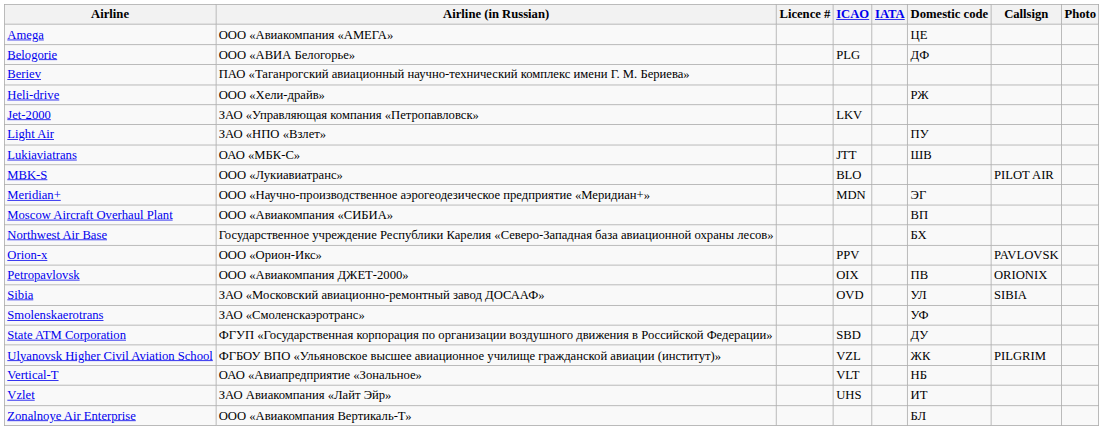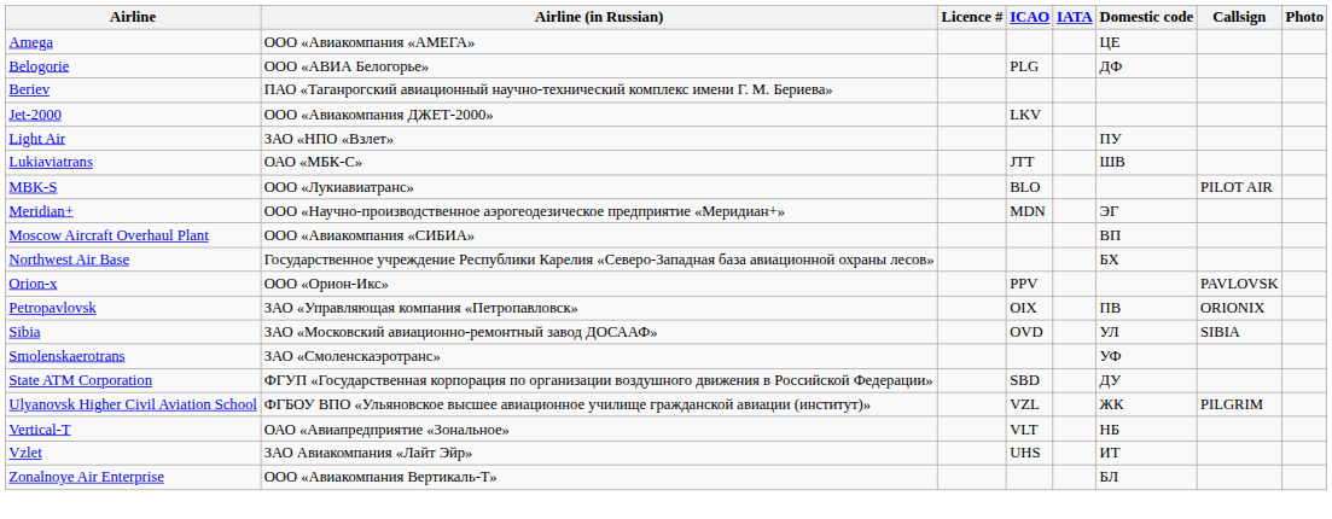- row: Heli-drive | ООО «Хели-драйв» | РЖ
Jet-2000 | Airline (in Russian): ЗАО «Управляющая компания «Петропавловск» -> ООО «Авиакомпания ДЖЕТ-2000»
Petropavlovsk | Airline (in Russian): ООО «Авиакомпания ДЖЕТ-2000» -> ЗАО «Управляющая компания «Петропавловск»
